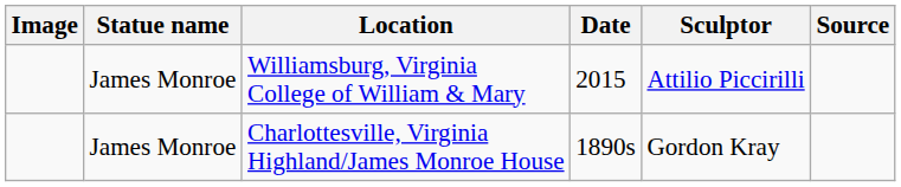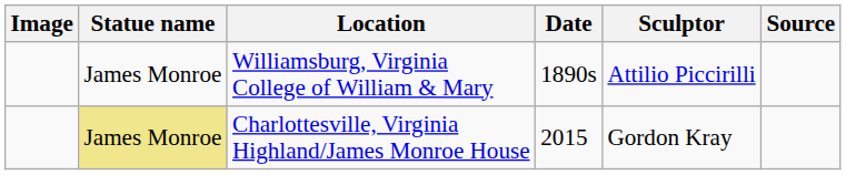Williamsburg, Virginia College of William & Mary | Date: 2015 -> 1890s
Charlottesville, Virginia Highland/James Monroe House | Statue name: no background -> khaki background
Charlottesville, Virginia Highland/James Monroe House | Date: 1890s -> 2015
